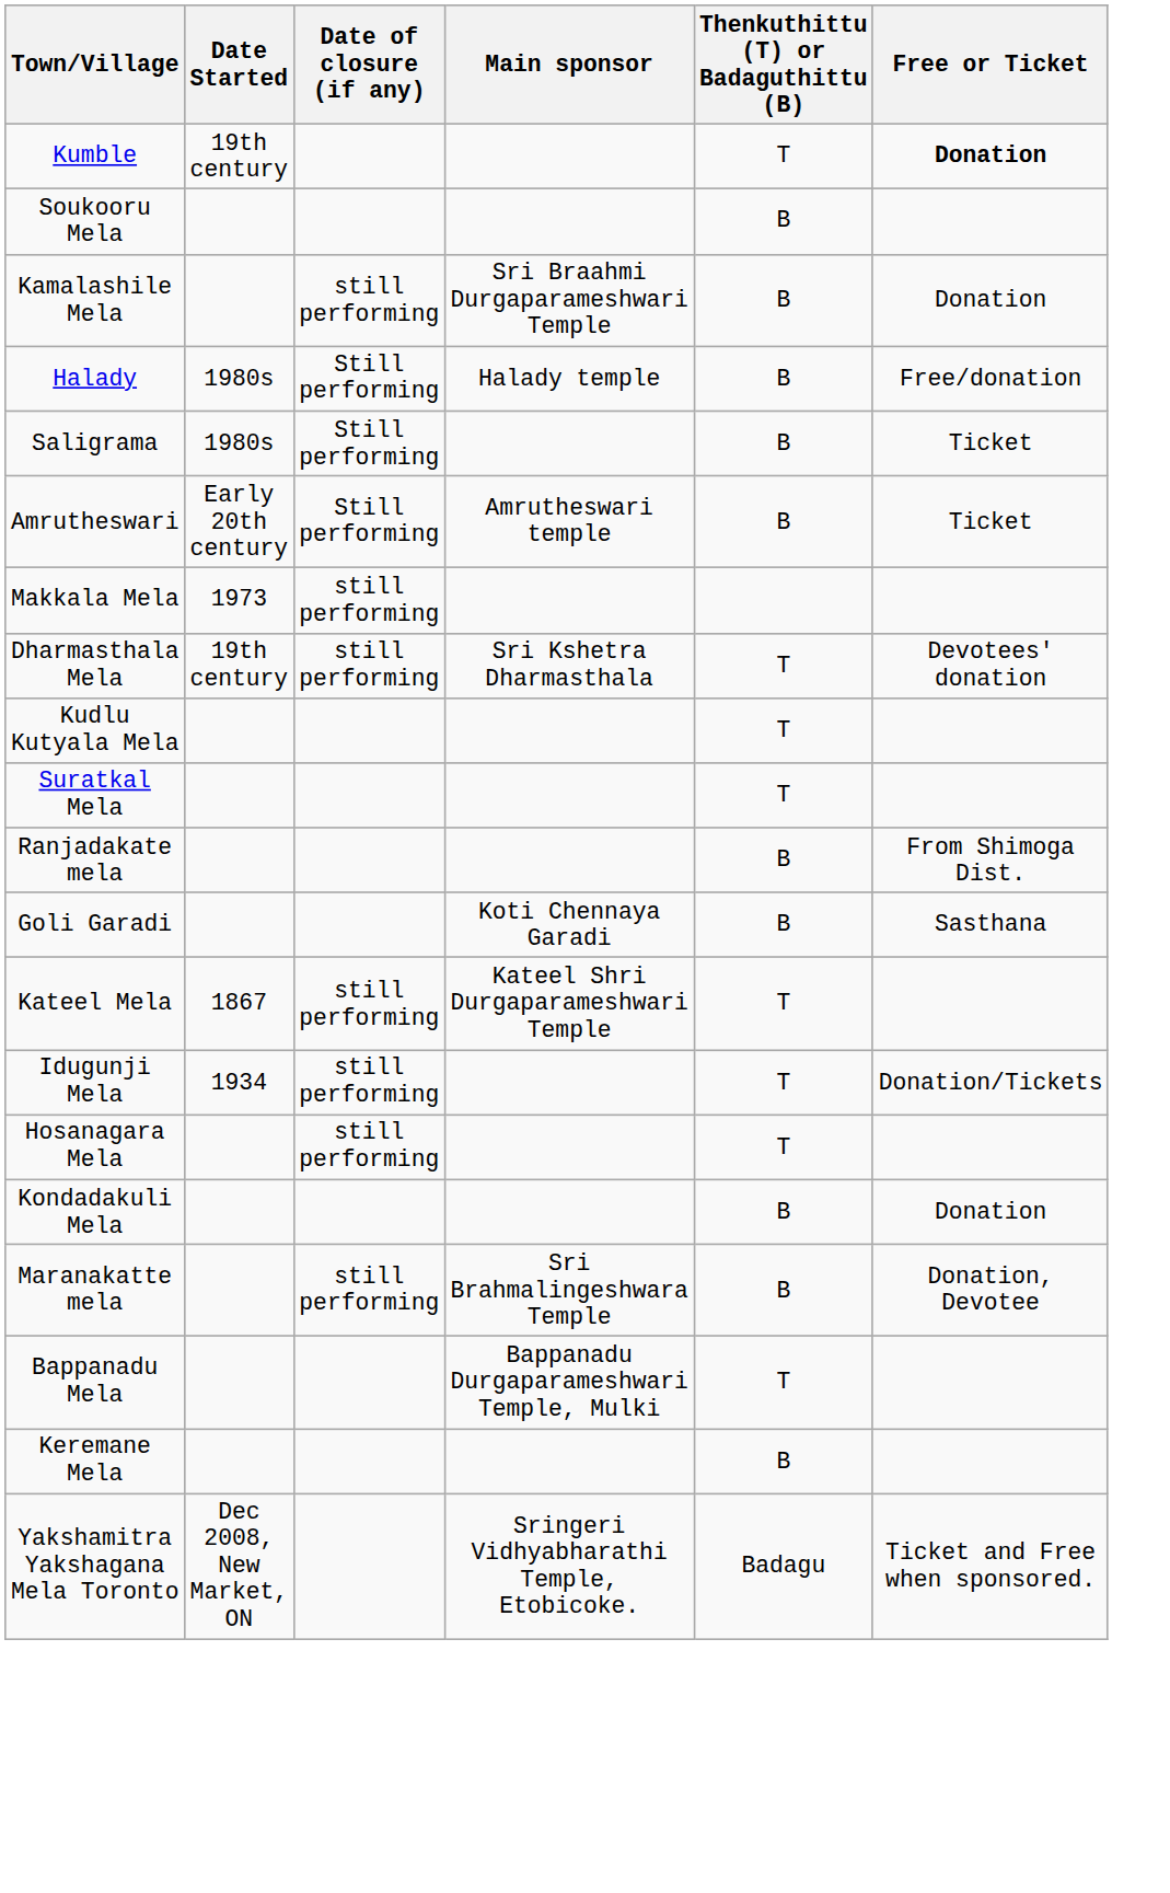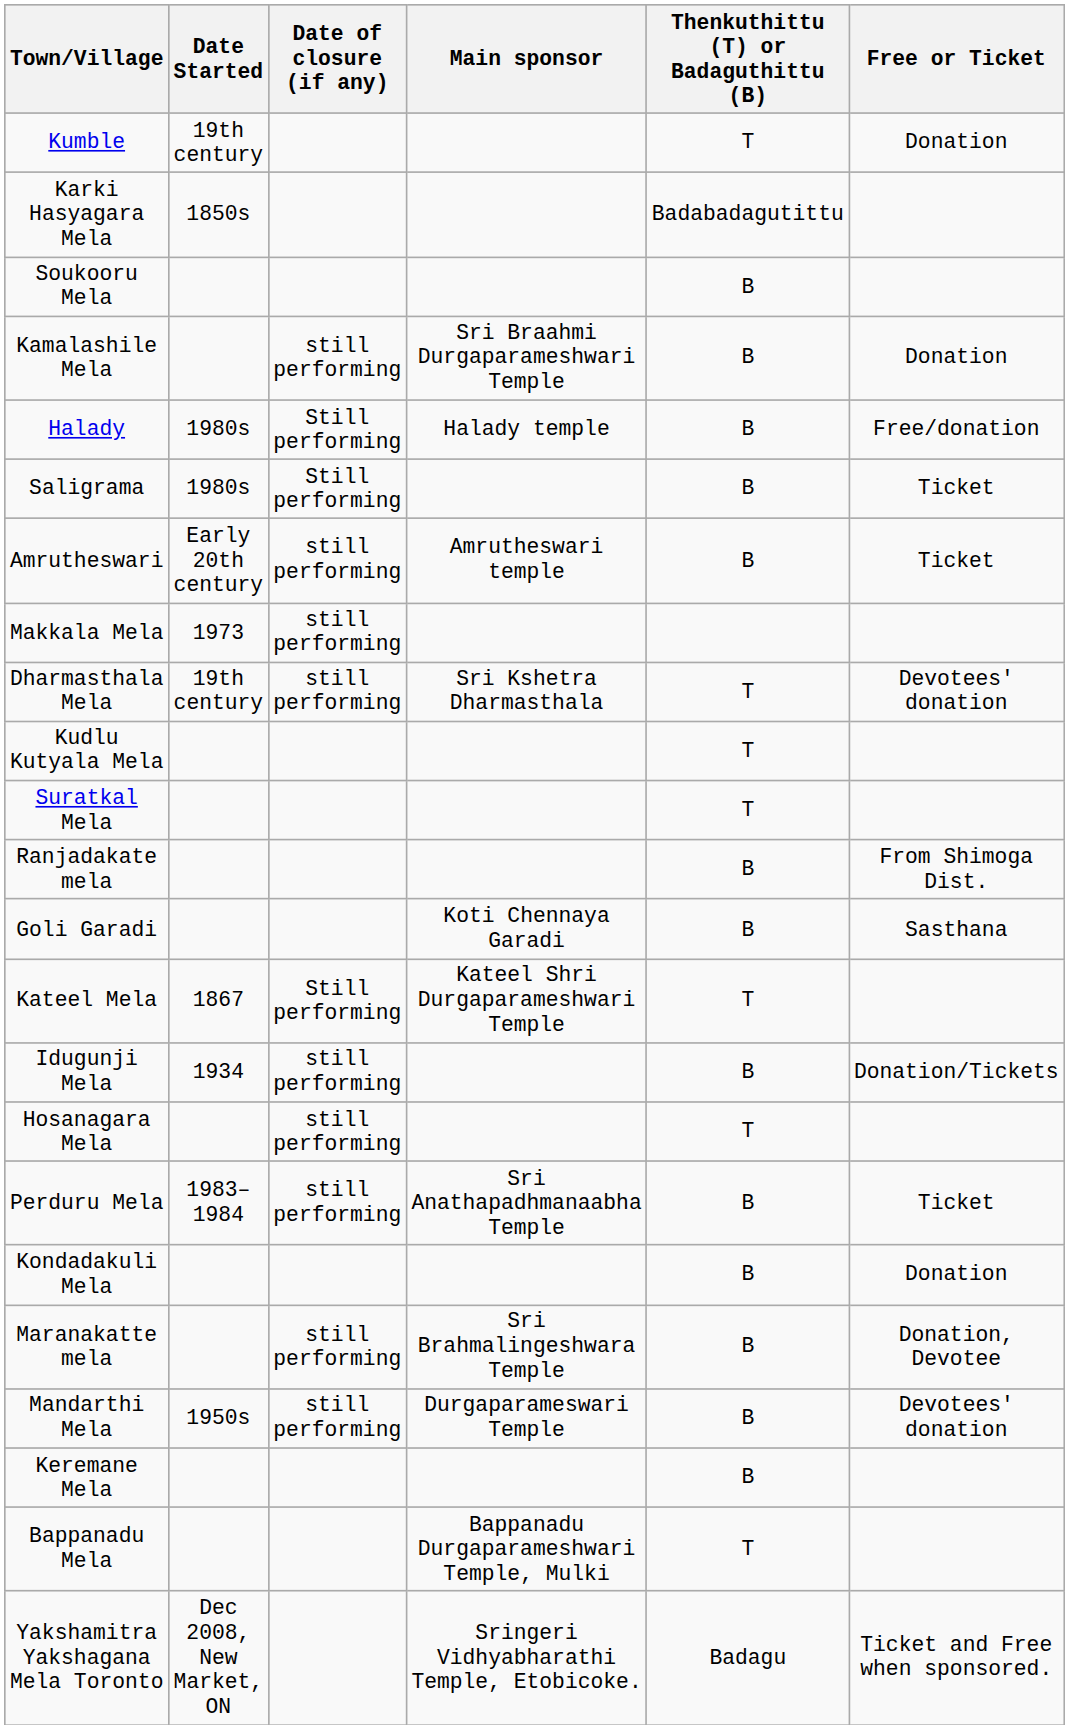Kumble | Free or Ticket: bold -> normal
+ row: Karki Hasyagara Mela | 1850s | Badabadagutittu
Amrutheswari | Date of closure (if any): Still performing -> still performing
Kateel Mela | Date of closure (if any): still performing -> Still performing
Idugunji Mela | Thenkuthittu (T) or Badaguthittu (B): T -> B
+ row: Perduru Mela | 1983–1984 | still performing | Sri Anathapadhmanaabha Temple | B | Ticket
+ row: Mandarthi Mela | 1950s | still performing | Durgaparameswari Temple | B | Devotees' donation
rows swapped: Keremane Mela <-> Bappanadu Mela
